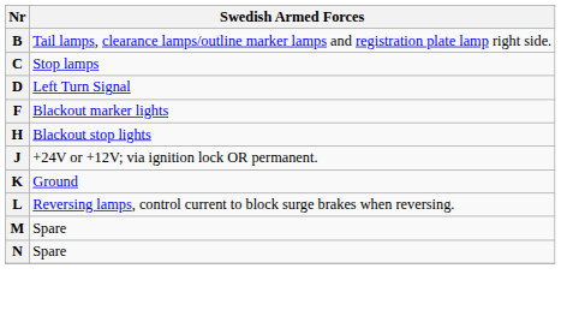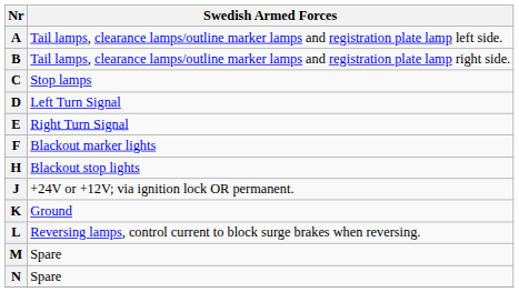+ row: A | Tail lamps, clearance lamps/outline marker lamps and registration plate lamp left side.
+ row: E | Right Turn Signal
